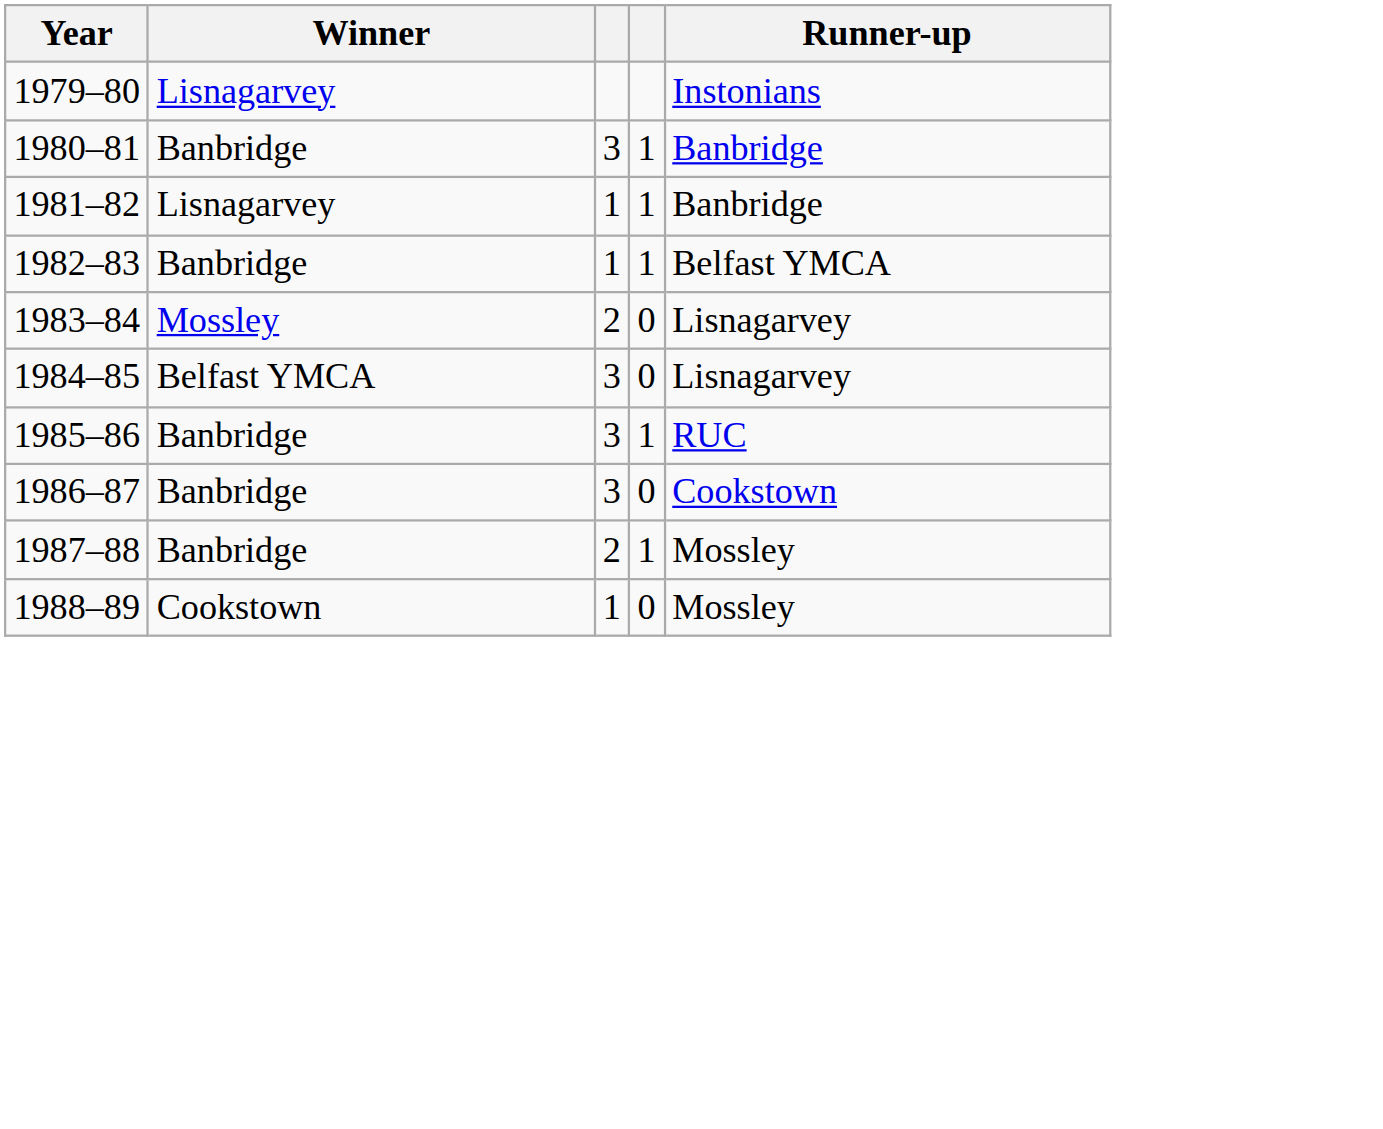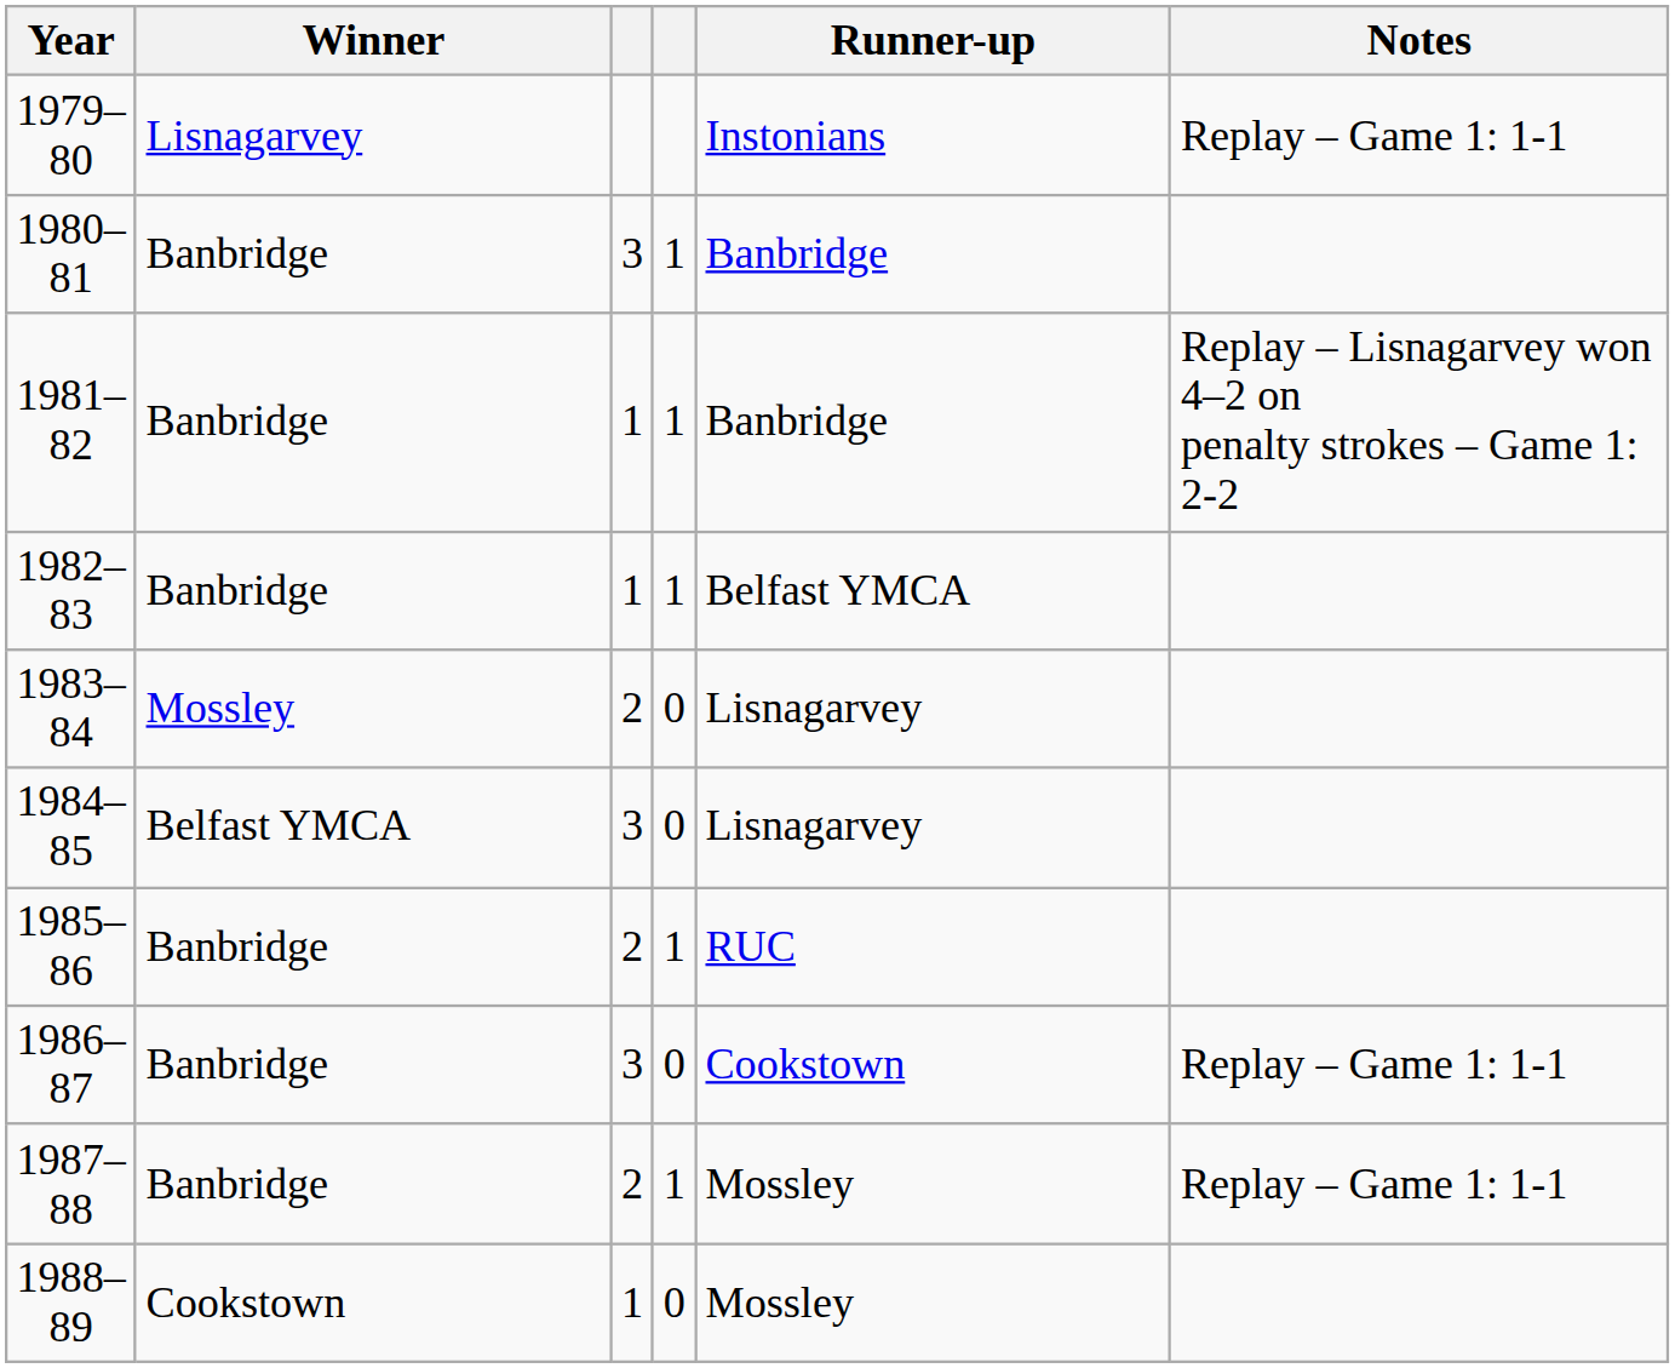+ column: Notes | Replay – Game 1: 1-1 | Replay – Lisnagarvey won 4–2 on penalty strokes – Game 1: 2-2 | Replay – Game 1: 1-1 | Replay – Game 1: 1-1
1981–82 | Winner: Lisnagarvey -> Banbridge
1985–86 | column 3: 3 -> 2
